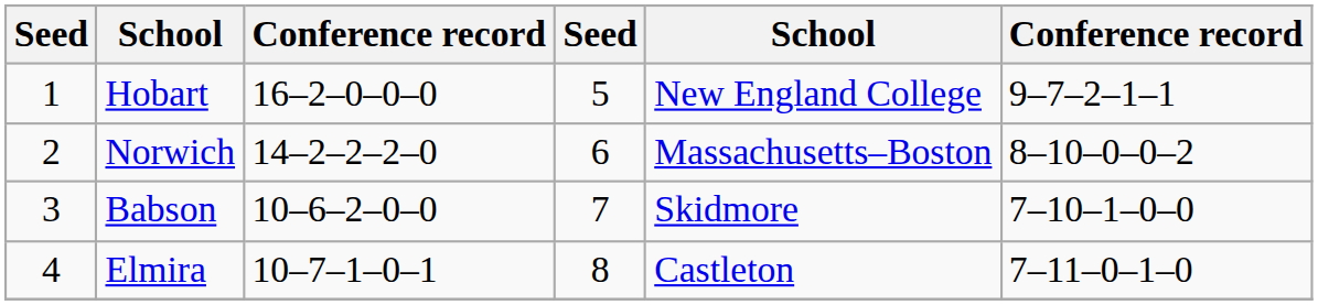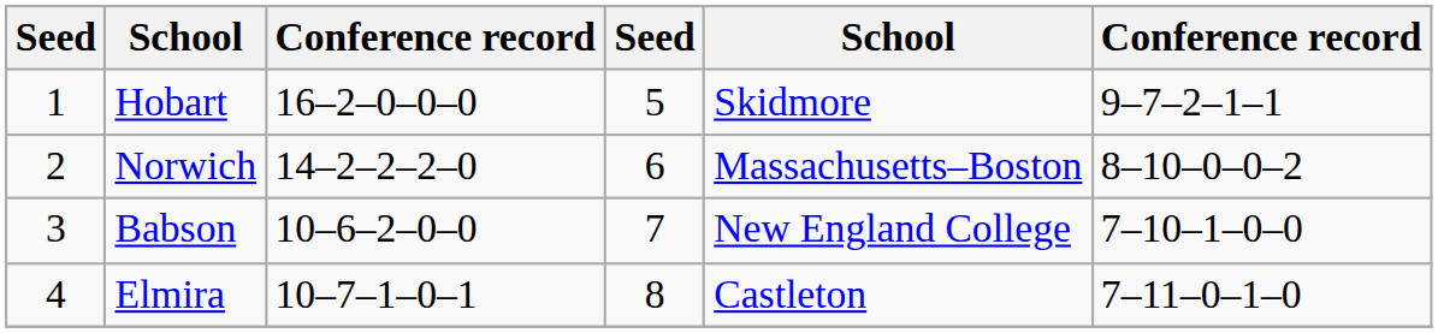Hobart | column 5: New England College -> Skidmore
Babson | column 5: Skidmore -> New England College
